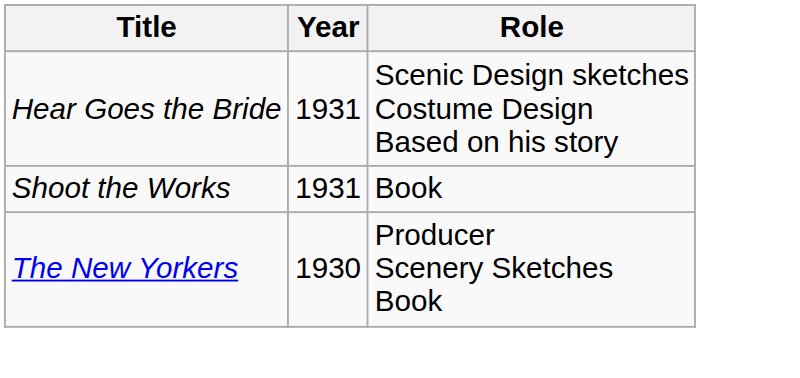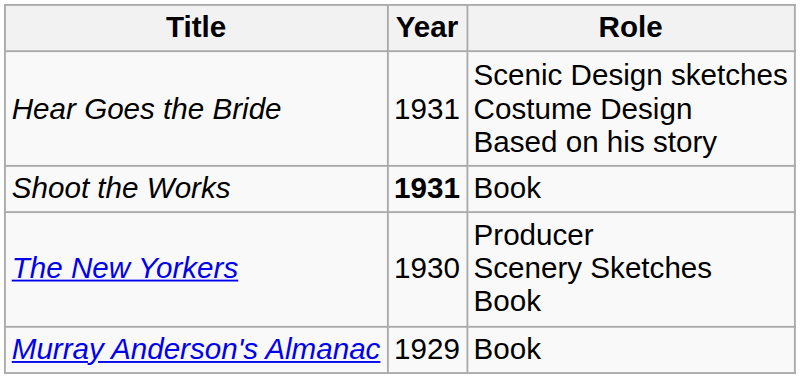Shoot the Works | Year: normal -> bold
+ row: Murray Anderson's Almanac | 1929 | Book
